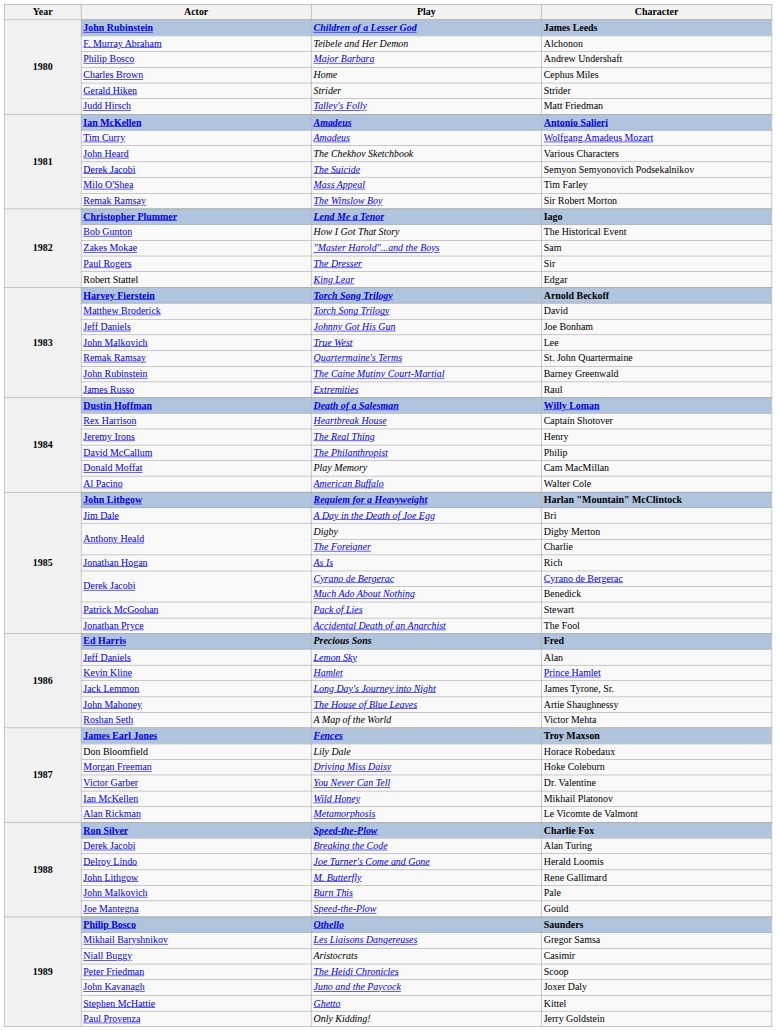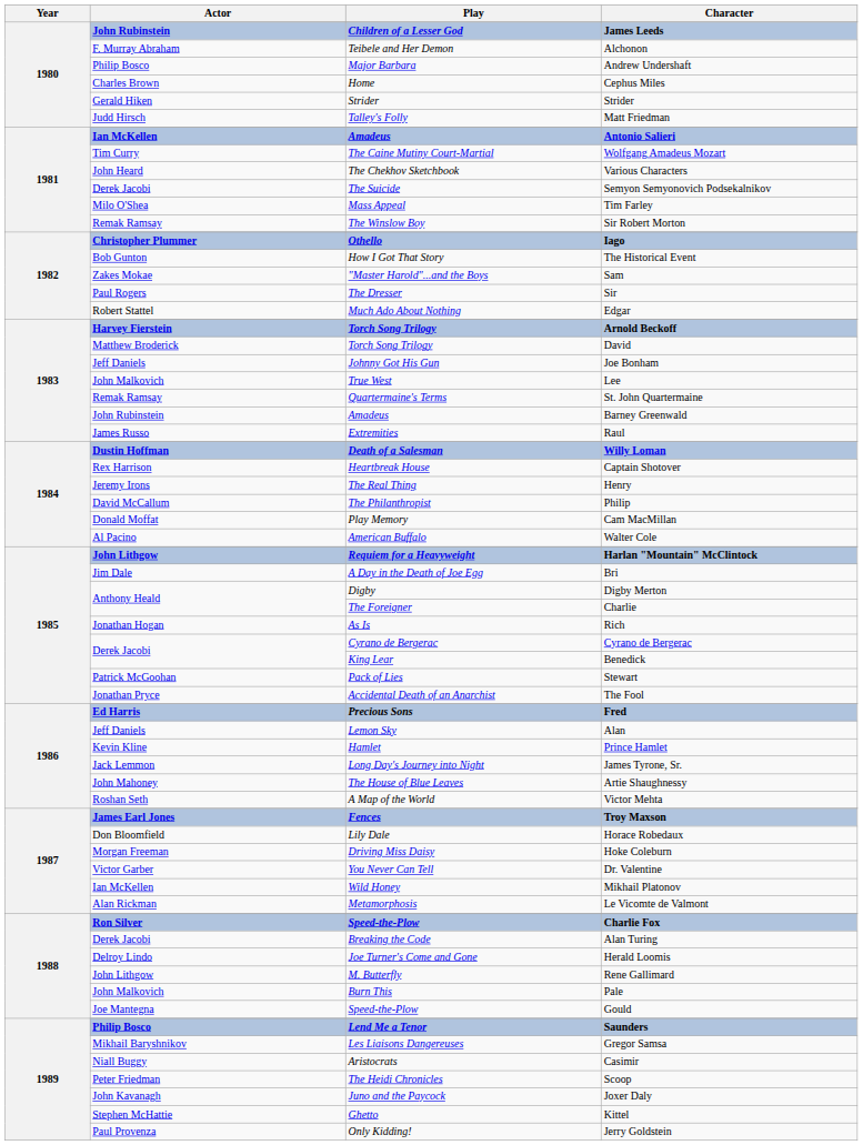Wolfgang Amadeus Mozart | Play: Amadeus -> The Caine Mutiny Court-Martial
Iago | Play: Lend Me a Tenor -> Othello
Edgar | Play: King Lear -> Much Ado About Nothing
Barney Greenwald | Play: The Caine Mutiny Court-Martial -> Amadeus
Benedick | Play: Much Ado About Nothing -> King Lear
Saunders | Play: Othello -> Lend Me a Tenor
